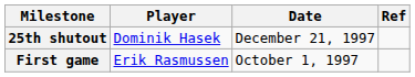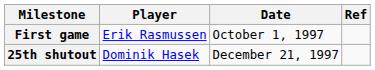rows swapped: First game <-> 25th shutout
